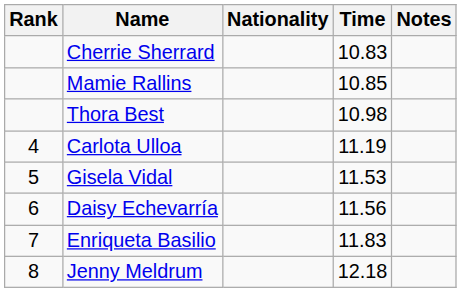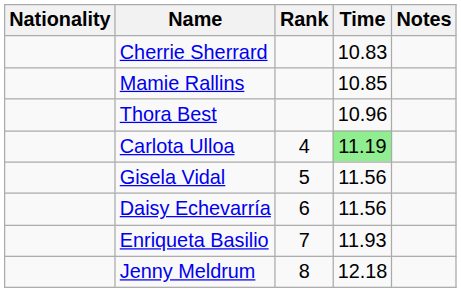columns swapped: Rank <-> Nationality
Thora Best | Time: 10.98 -> 10.96
Carlota Ulloa | Time: no background -> lightgreen background
Gisela Vidal | Time: 11.53 -> 11.56
Enriqueta Basilio | Time: 11.83 -> 11.93
